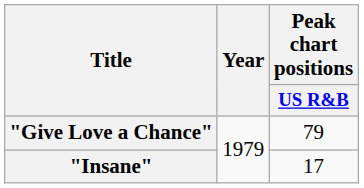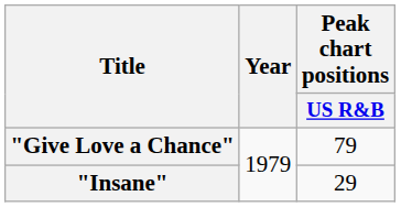"Insane" | Peak chart positions / US R&B: 17 -> 29
